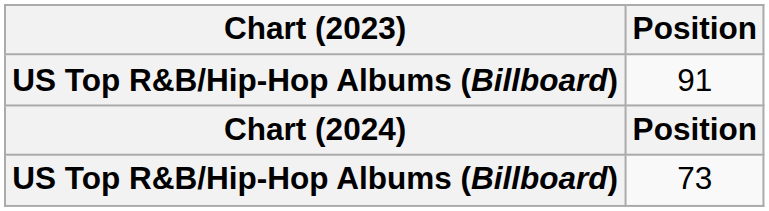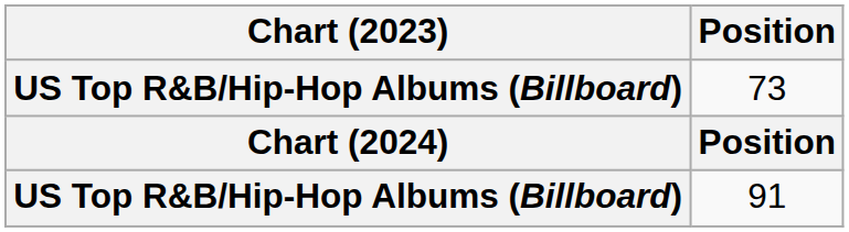rows swapped: 91 <-> 73
